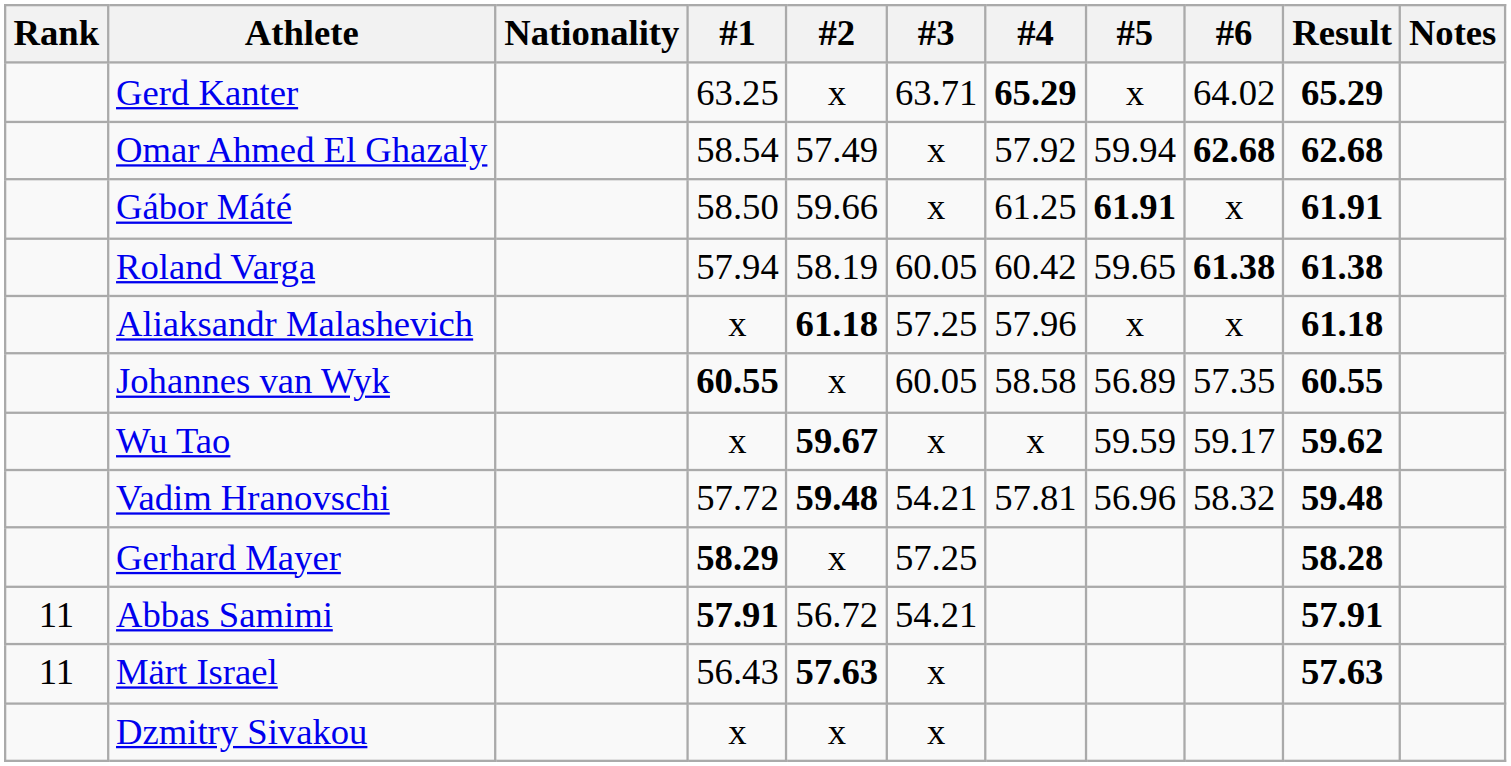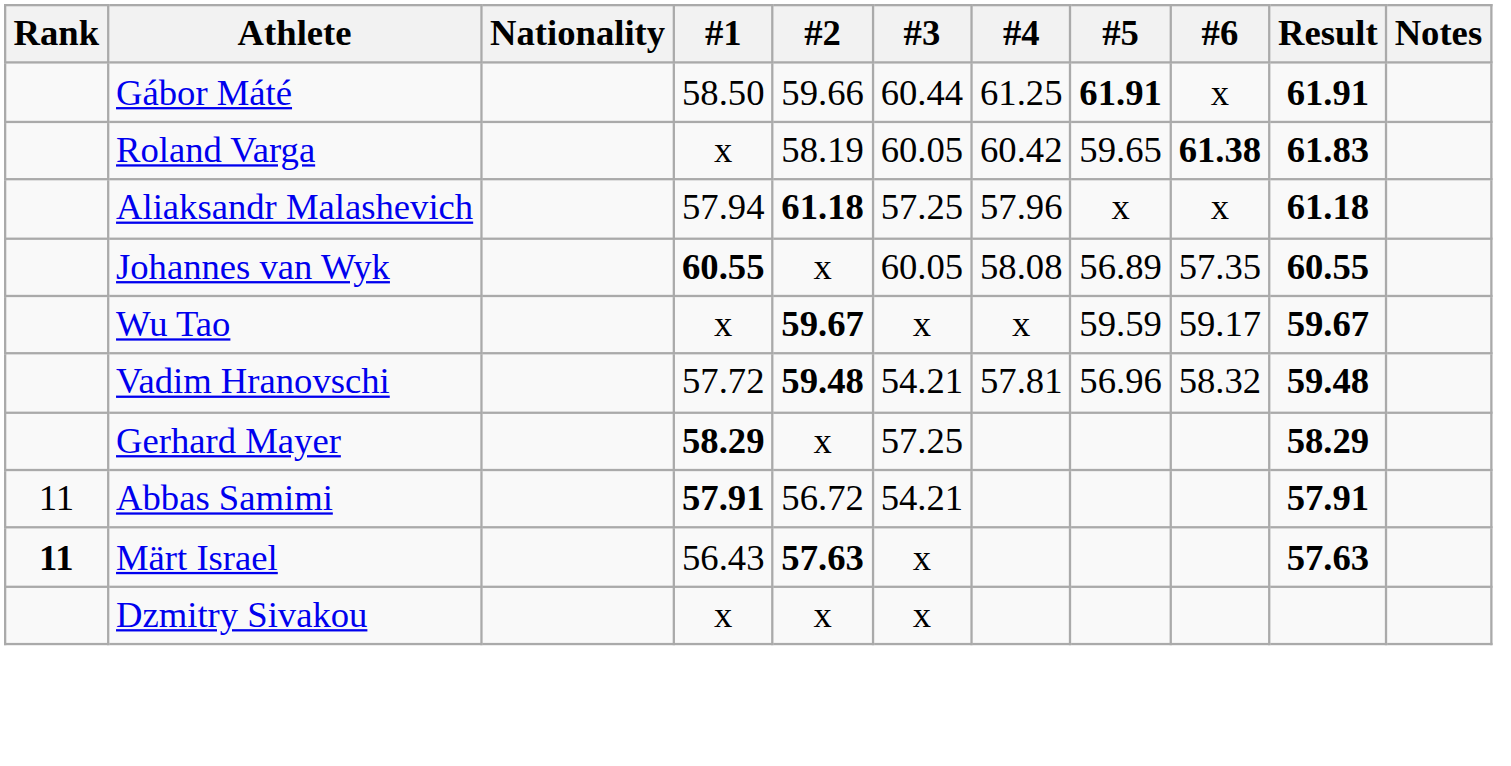- row: Gerd Kanter | 63.25 | x | 63.71 | 65.29 | x | 64.02 | 65.29
- row: Omar Ahmed El Ghazaly | 58.54 | 57.49 | x | 57.92 | 59.94 | 62.68 | 62.68
Gábor Máté | #3: x -> 60.44
Roland Varga | #1: 57.94 -> x
Roland Varga | Result: 61.38 -> 61.83
Aliaksandr Malashevich | #1: x -> 57.94
Johannes van Wyk | #4: 58.58 -> 58.08
Wu Tao | Result: 59.62 -> 59.67
Gerhard Mayer | Result: 58.28 -> 58.29
Märt Israel | Rank: normal -> bold
